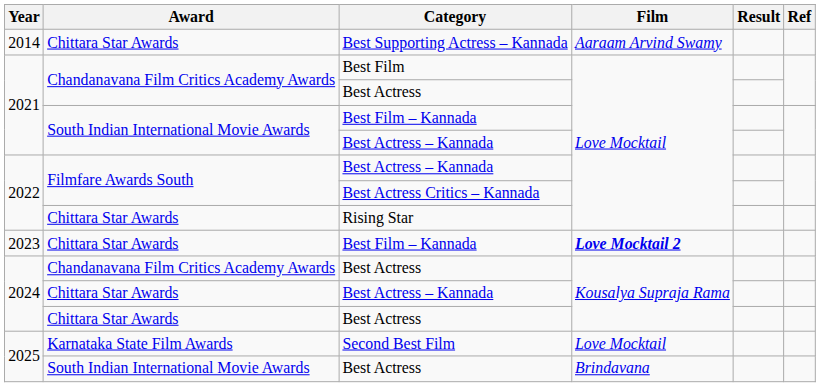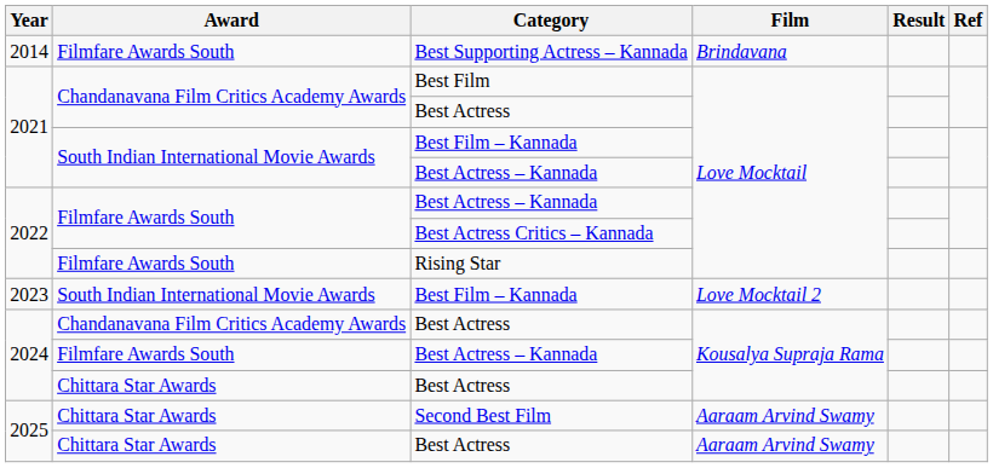Best Supporting Actress – Kannada | Award: Chittara Star Awards -> Filmfare Awards South
Best Supporting Actress – Kannada | Film: Aaraam Arvind Swamy -> Brindavana
Rising Star | Award: Chittara Star Awards -> Filmfare Awards South
2023 / Best Film – Kannada | Award: Chittara Star Awards -> South Indian International Movie Awards
2023 / Best Film – Kannada | Film: bold -> normal
2024 / Best Actress – Kannada | Award: Chittara Star Awards -> Filmfare Awards South
Second Best Film | Award: Karnataka State Film Awards -> Chittara Star Awards
Second Best Film | Film: Love Mocktail -> Aaraam Arvind Swamy
2025 / Best Actress | Award: South Indian International Movie Awards -> Chittara Star Awards
2025 / Best Actress | Film: Brindavana -> Aaraam Arvind Swamy
